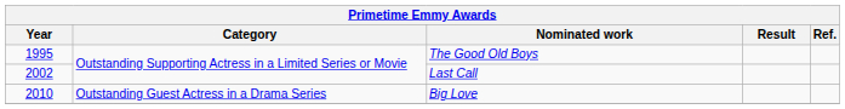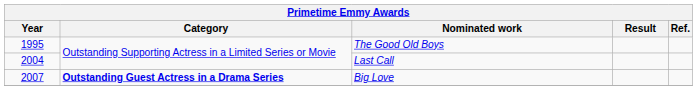Last Call | Year: 2002 -> 2004
Big Love | Year: 2010 -> 2007
Big Love | Category: normal -> bold
